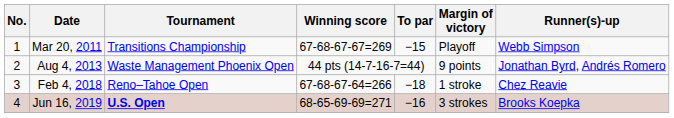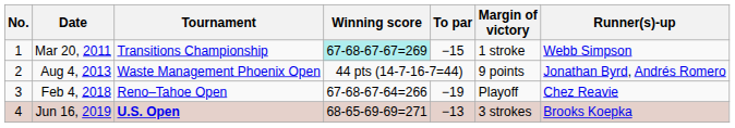Mar 20, 2011 | Winning score: no background -> paleturquoise background
Mar 20, 2011 | Margin of victory: Playoff -> 1 stroke
Feb 4, 2018 | To par: −18 -> −19
Feb 4, 2018 | Margin of victory: 1 stroke -> Playoff
Jun 16, 2019 | To par: −16 -> −13
